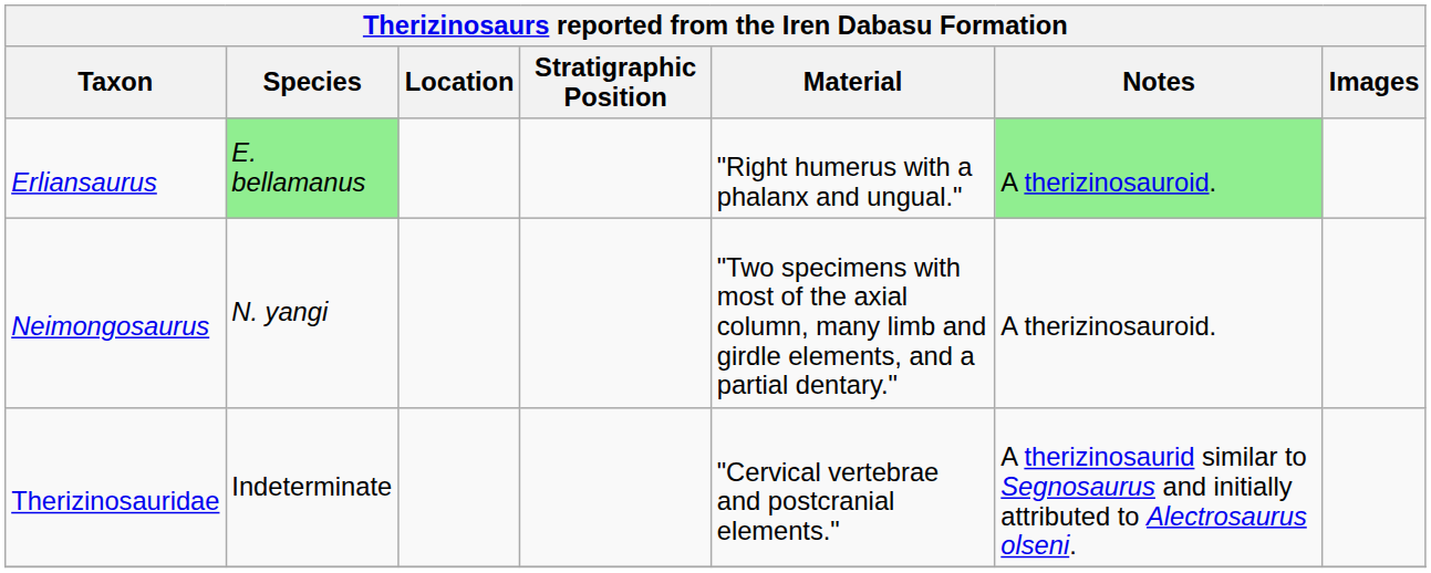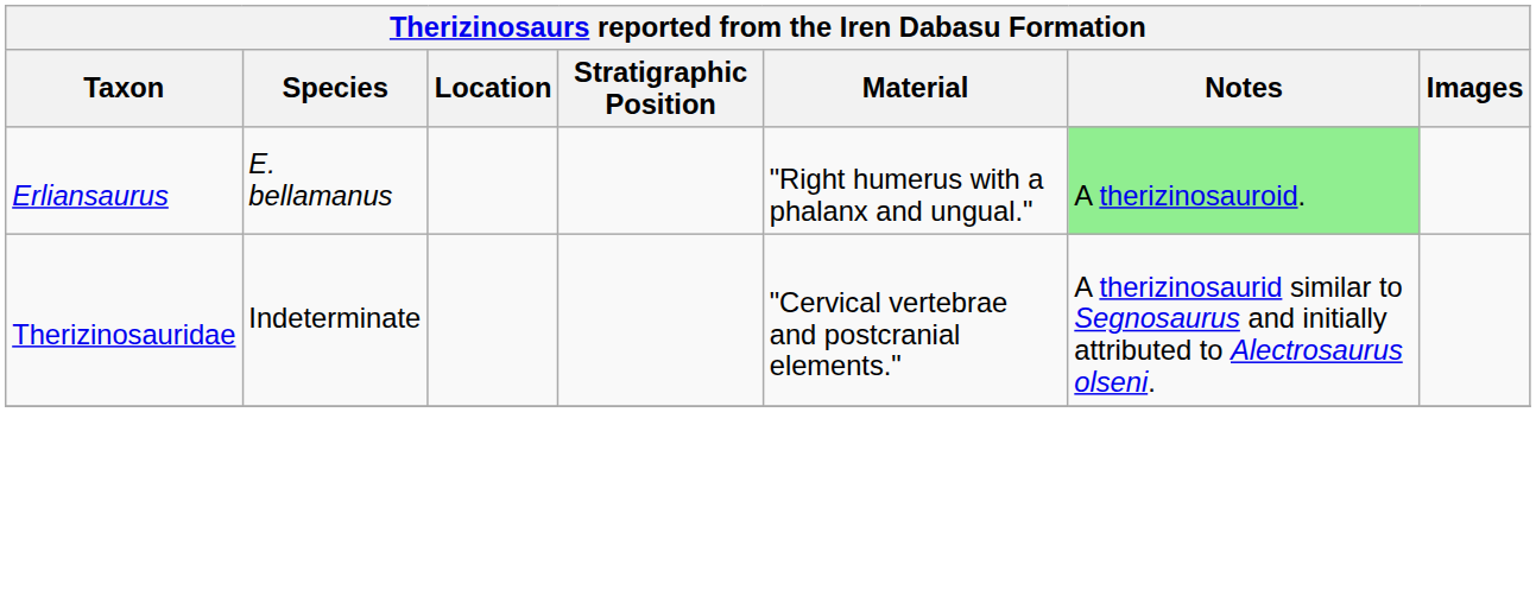Erliansaurus | Species: lightgreen background -> no background
- row: Neimongosaurus | N. yangi | "Two specimens with most of the axial column, many limb and girdle elements, and a partial dentary." | A therizinosauroid.
